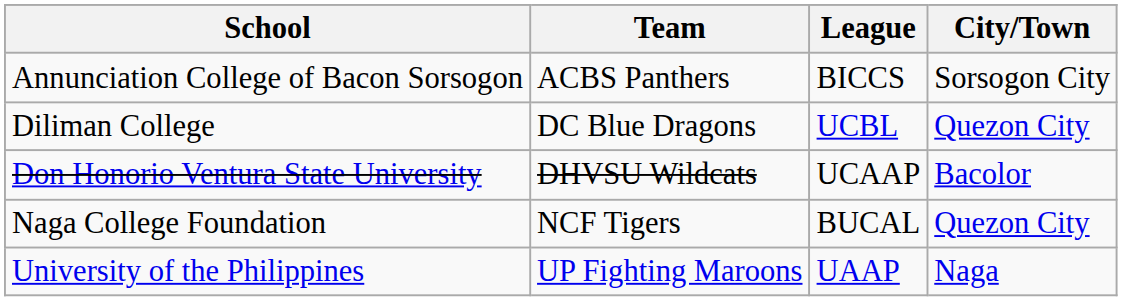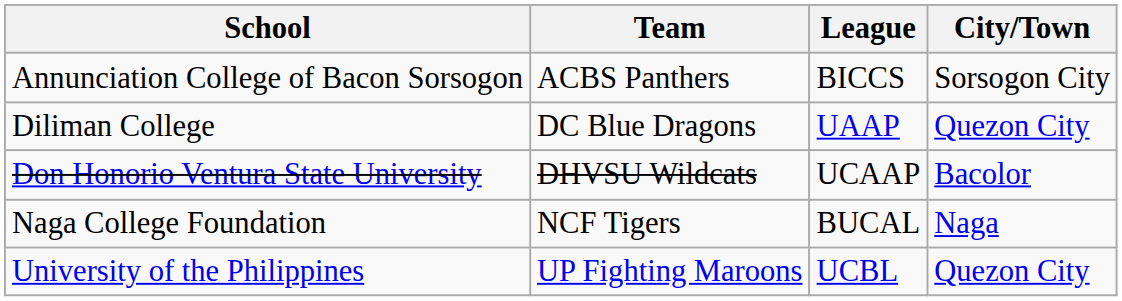Diliman College | League: UCBL -> UAAP
Naga College Foundation | City/Town: Quezon City -> Naga
University of the Philippines | League: UAAP -> UCBL
University of the Philippines | City/Town: Naga -> Quezon City
